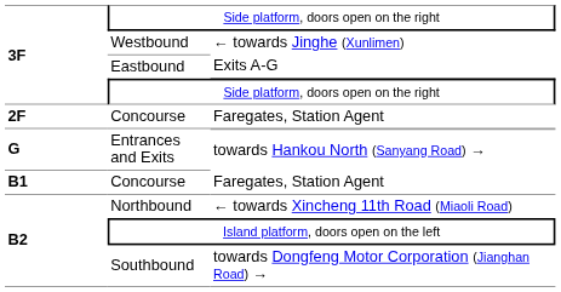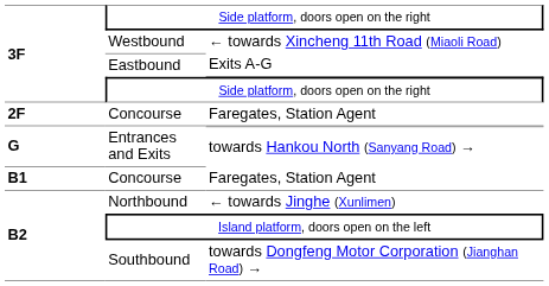Westbound | column 3: ← towards Jinghe (Xunlimen) -> ← towards Xincheng 11th Road (Miaoli Road)
Northbound | column 3: ← towards Xincheng 11th Road (Miaoli Road) -> ← towards Jinghe (Xunlimen)
